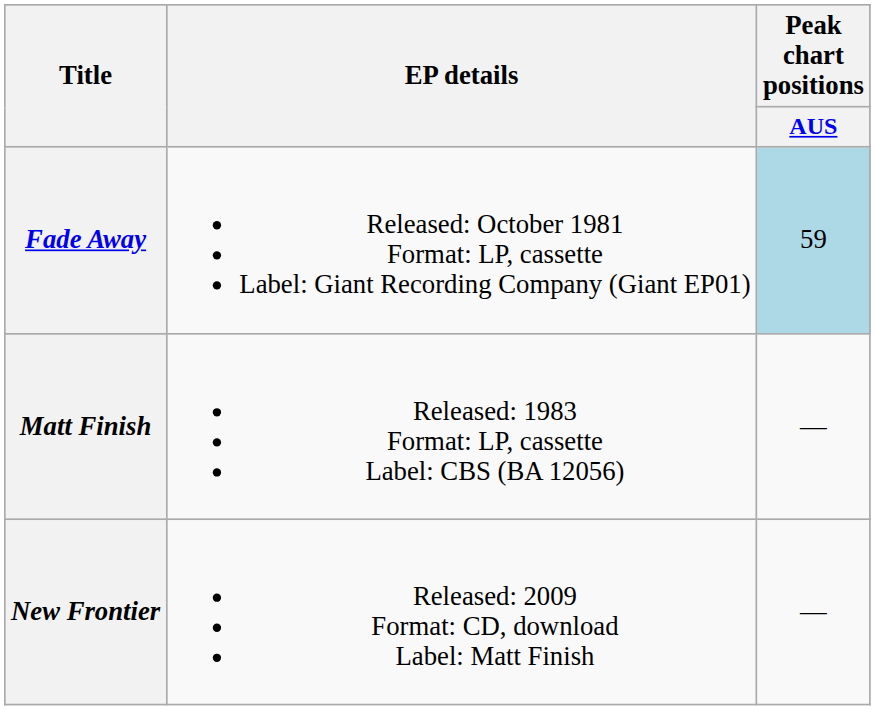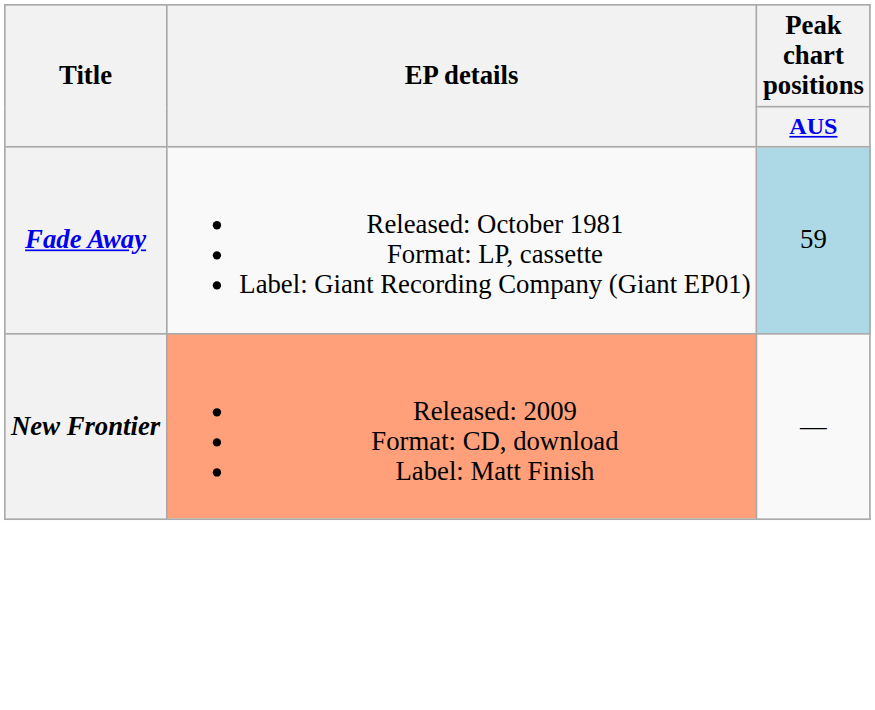- row: Matt Finish | Released: 1983 Format: LP, cassette Label: CBS (BA 12056) | —
New Frontier | EP details: no background -> lightsalmon background
